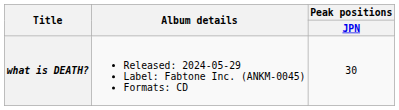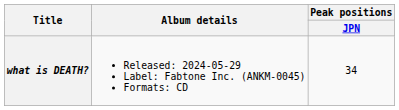what is DEATH? | Peak positions / JPN: 30 -> 34
